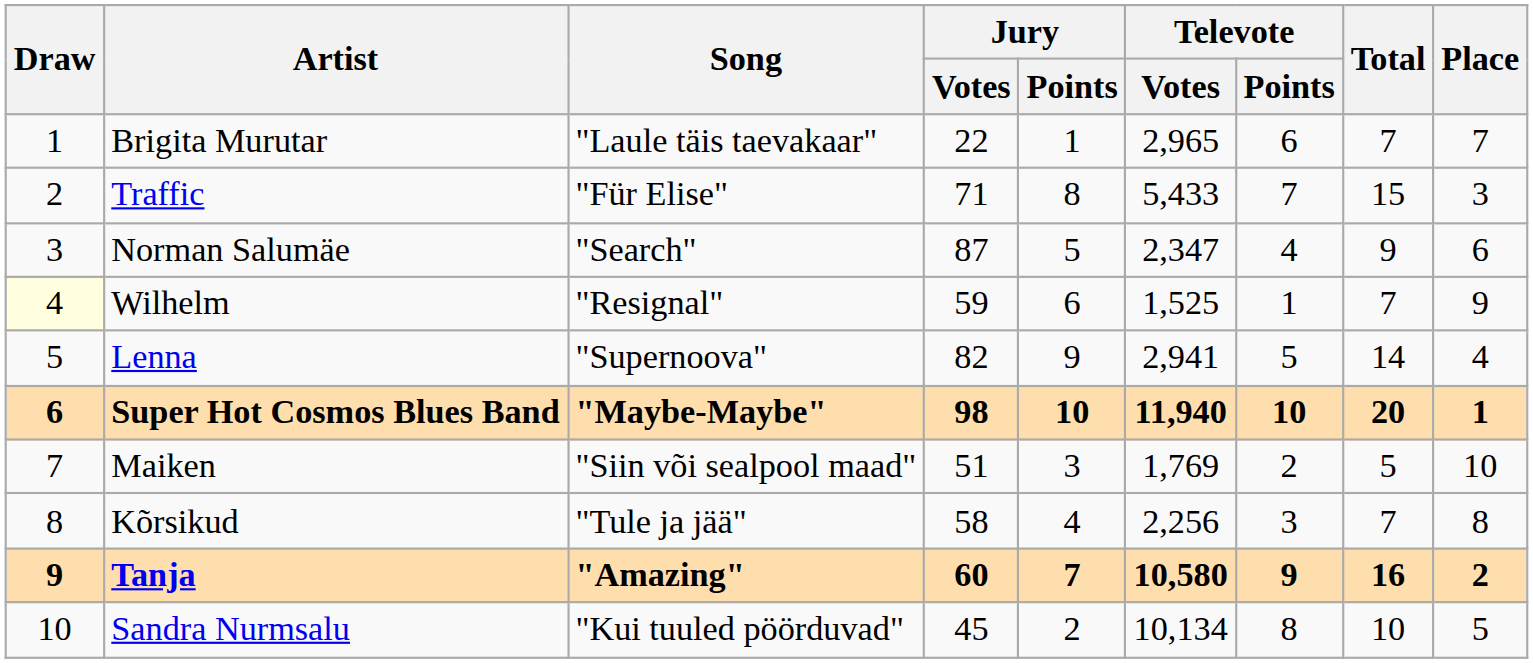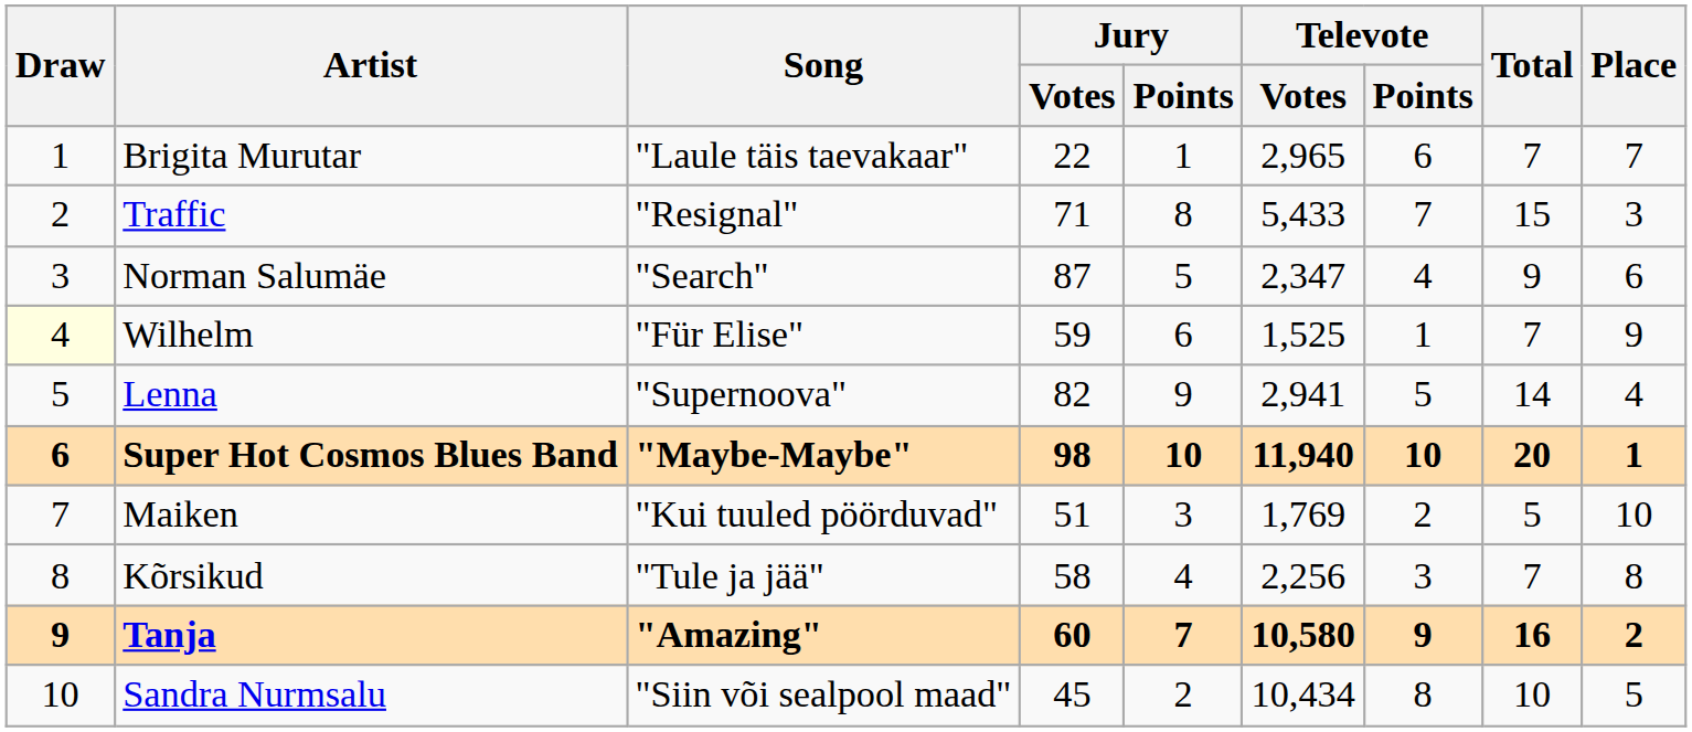Traffic | Song: "Für Elise" -> "Resignal"
Wilhelm | Song: "Resignal" -> "Für Elise"
Maiken | Song: "Siin või sealpool maad" -> "Kui tuuled pöörduvad"
Sandra Nurmsalu | Song: "Kui tuuled pöörduvad" -> "Siin või sealpool maad"
Sandra Nurmsalu | Televote / Votes: 10,134 -> 10,434
